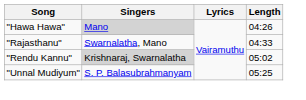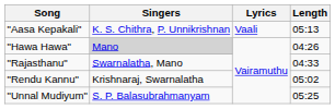+ row: "Aasa Kepakali" | K. S. Chithra, P. Unnikrishnan | Vaali | 05:13
"Rendu Kannu" | Singers: lightgrey background -> no background
